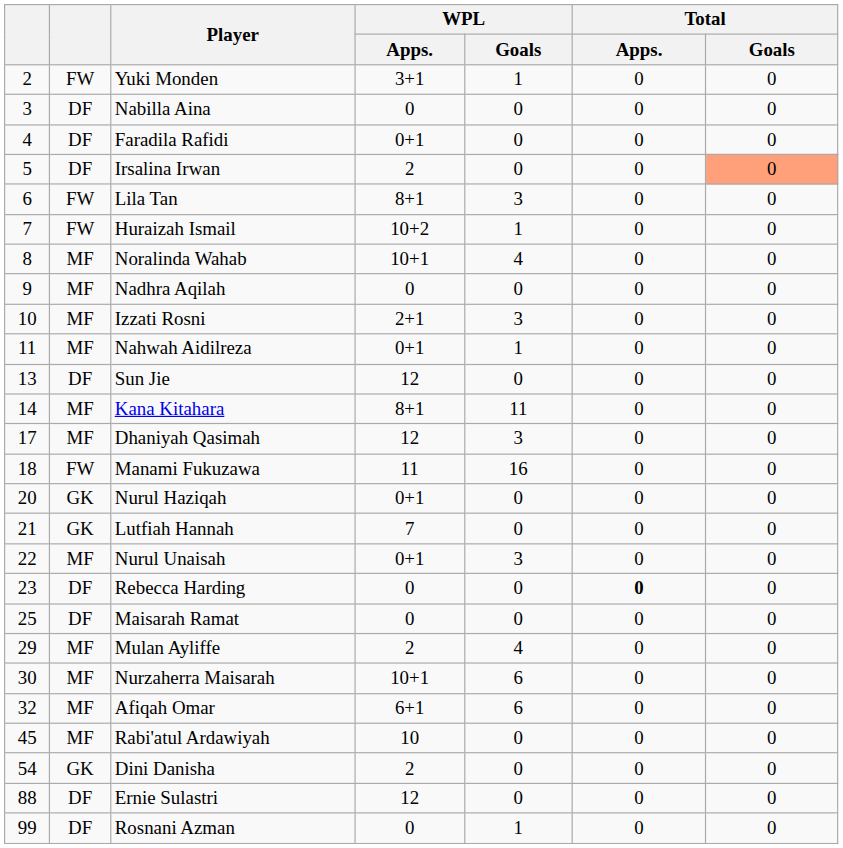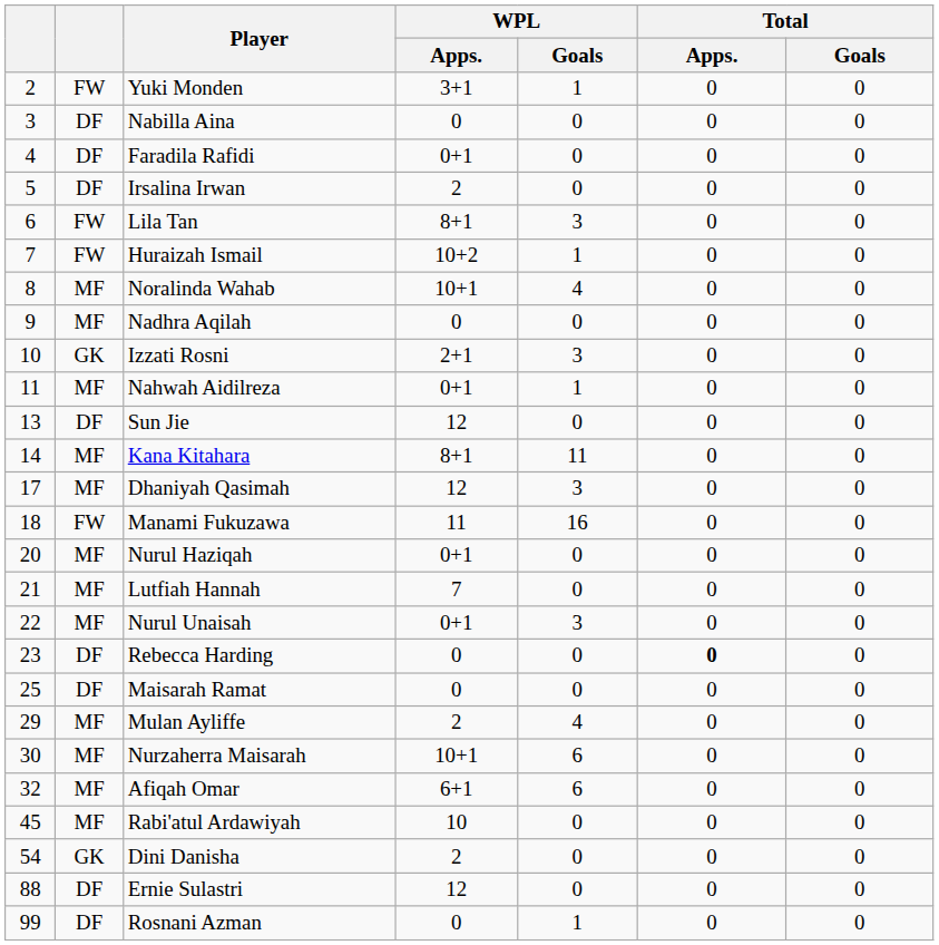Irsalina Irwan | Total / Goals: lightsalmon background -> no background
Izzati Rosni | column 2: MF -> GK
Nurul Haziqah | column 2: GK -> MF
Lutfiah Hannah | column 2: GK -> MF
